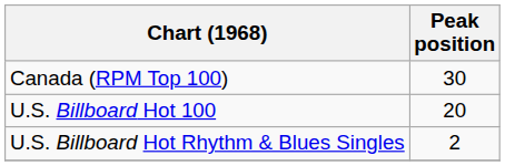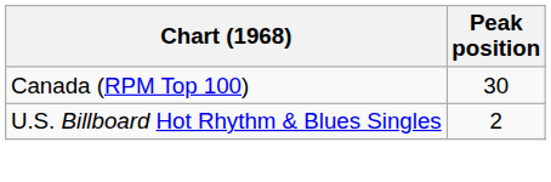- row: U.S. Billboard Hot 100 | 20
